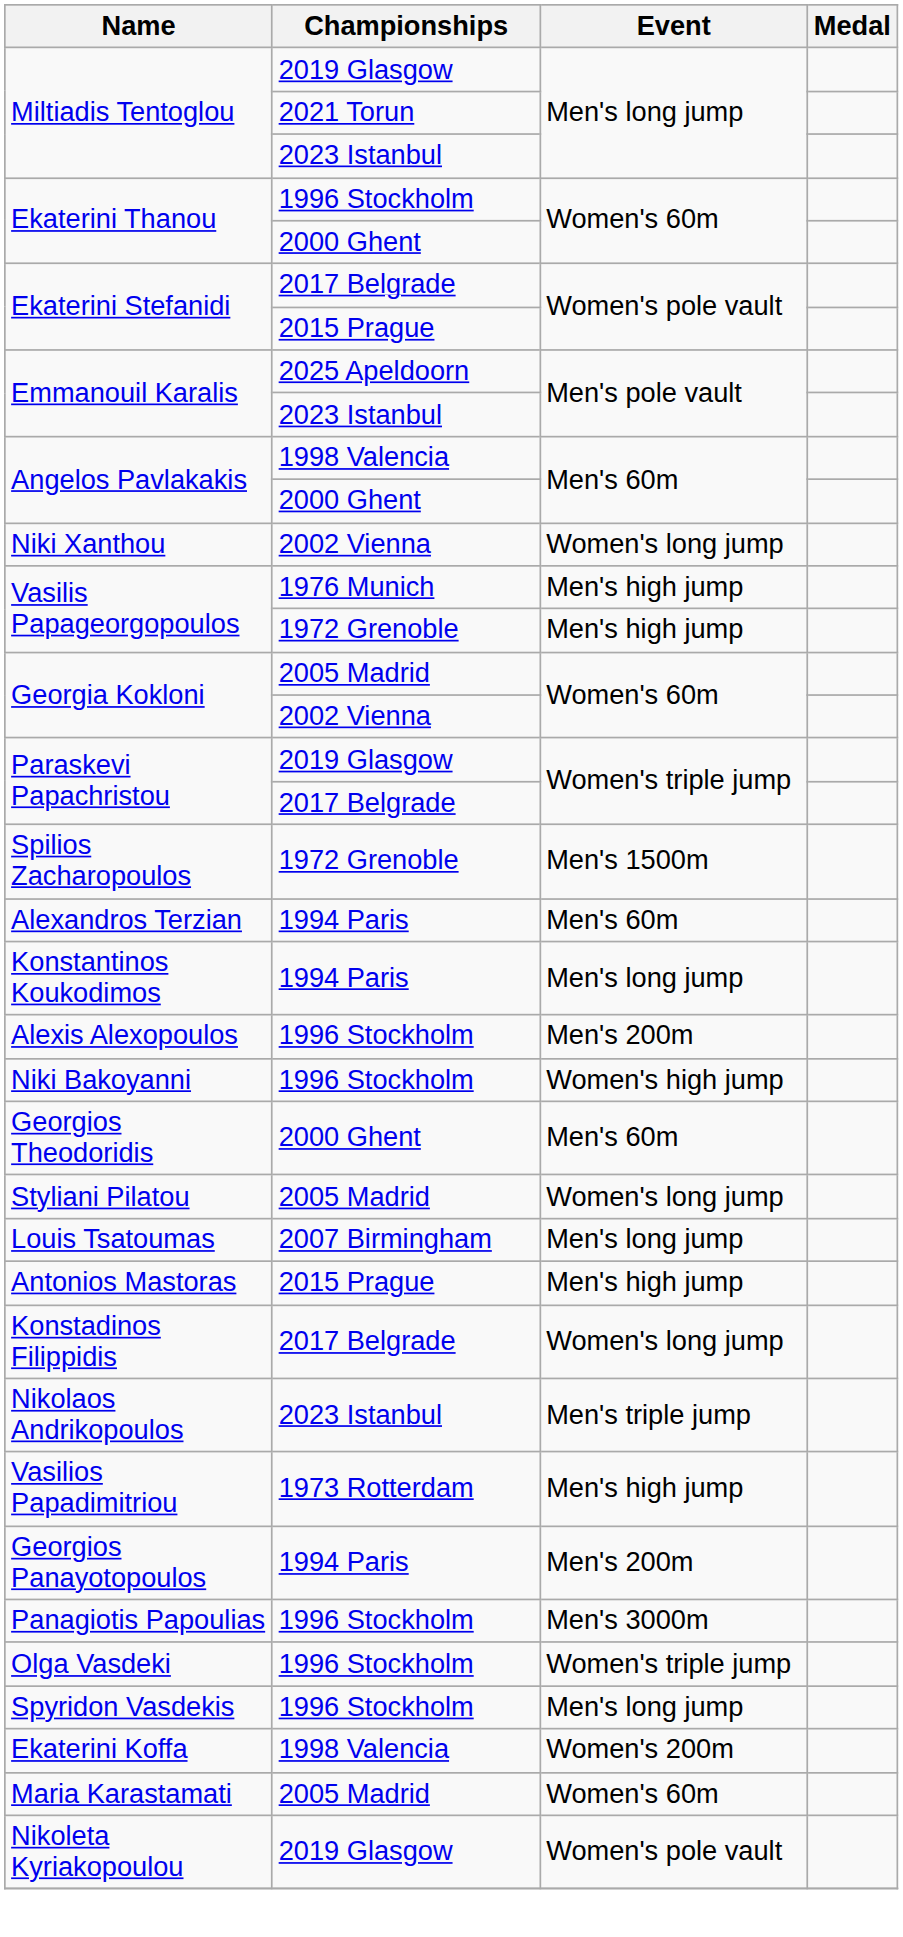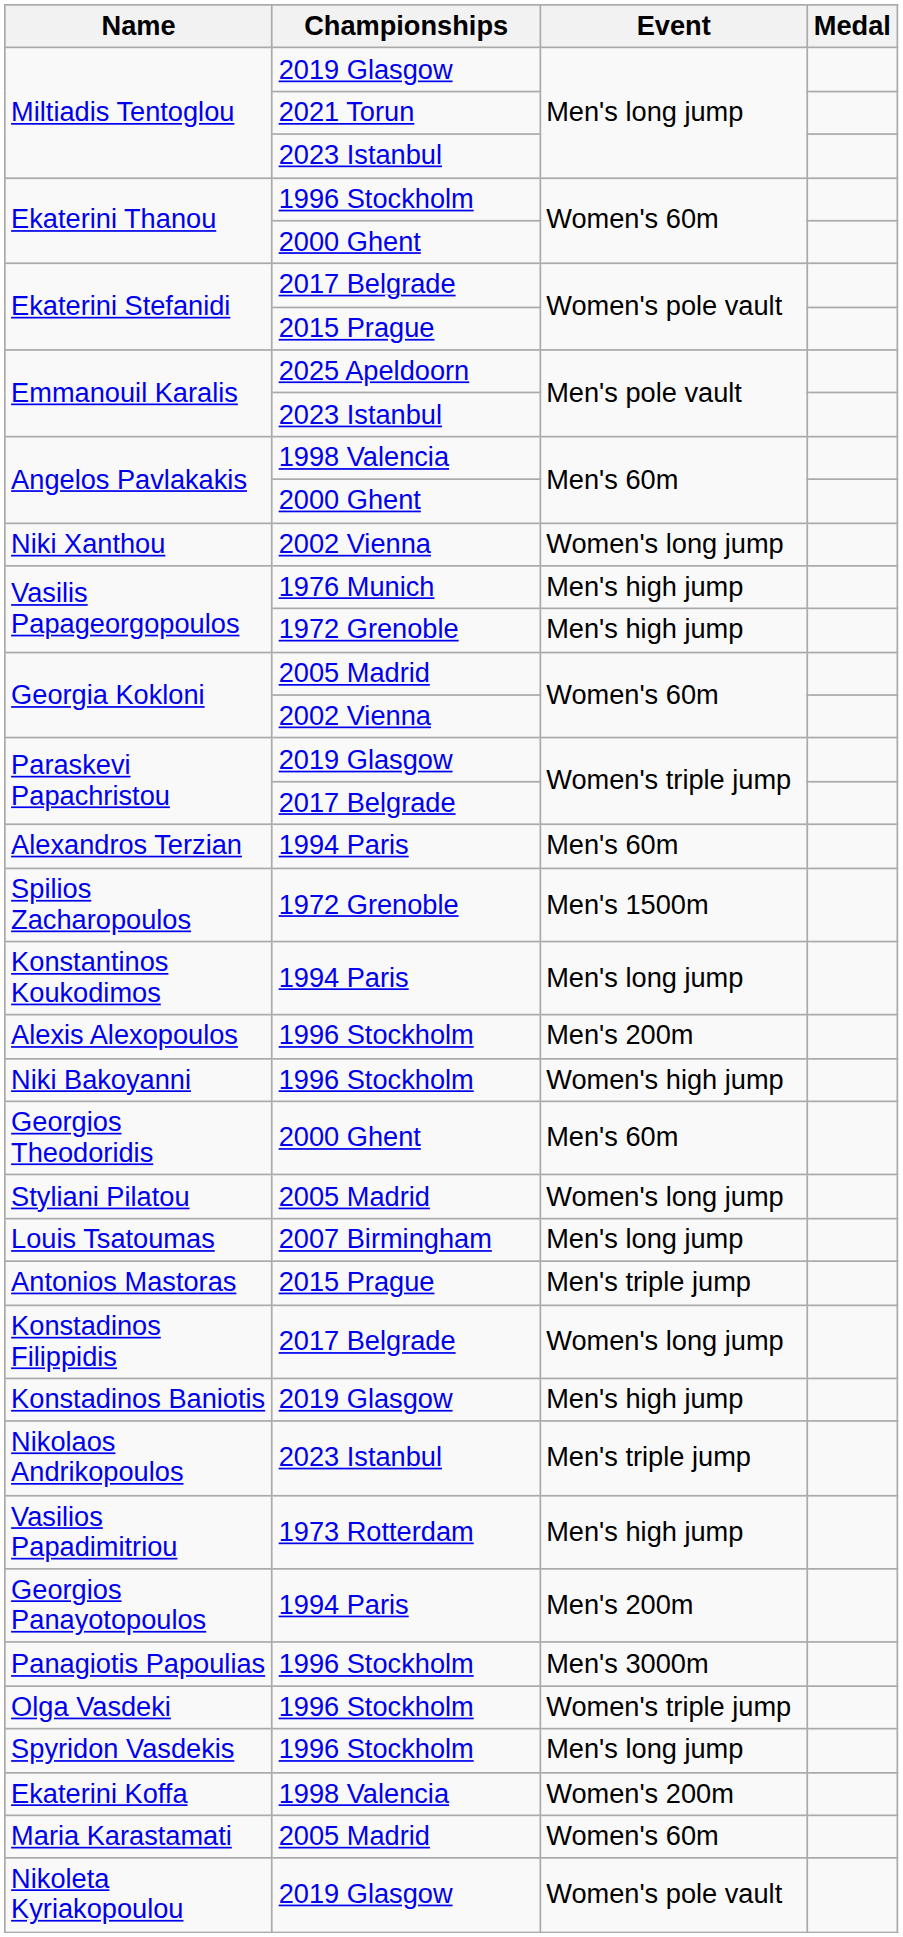rows swapped: Spilios Zacharopoulos <-> Alexandros Terzian
Antonios Mastoras | Event: Men's high jump -> Men's triple jump
+ row: Konstadinos Baniotis | 2019 Glasgow | Men's high jump
